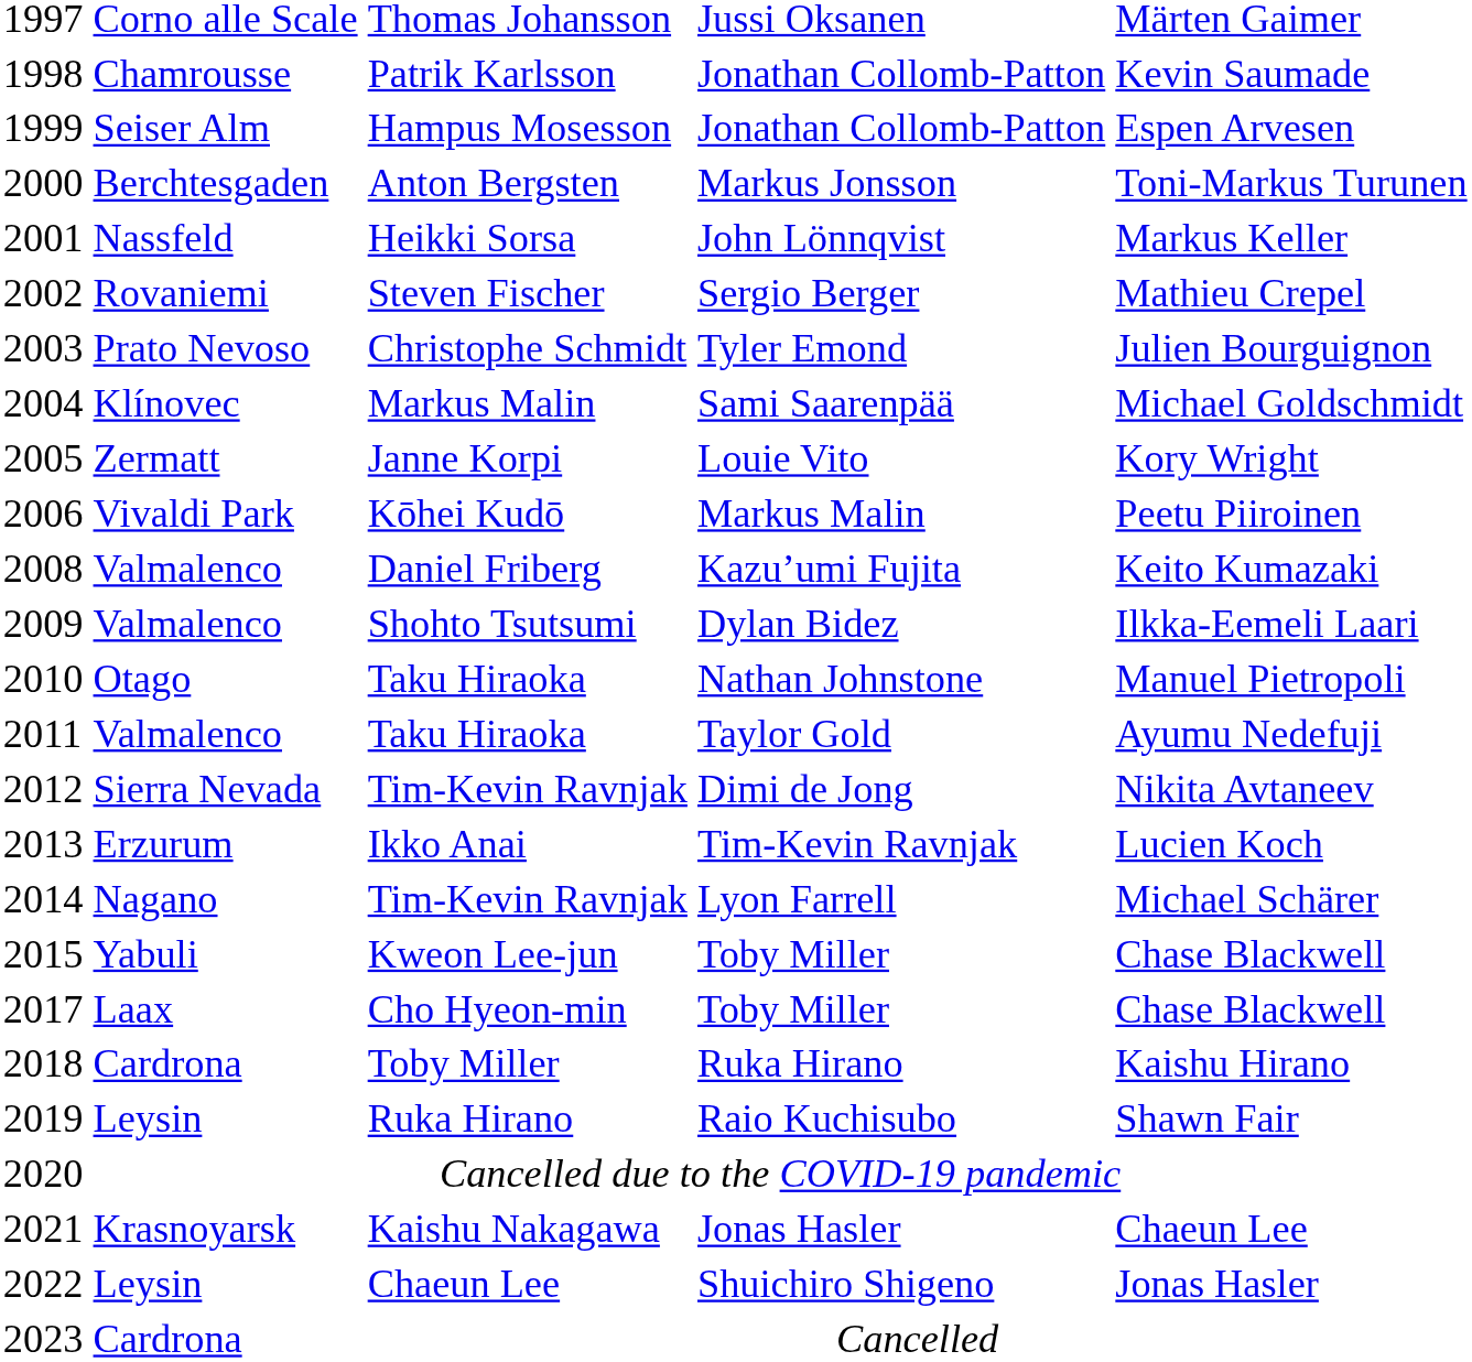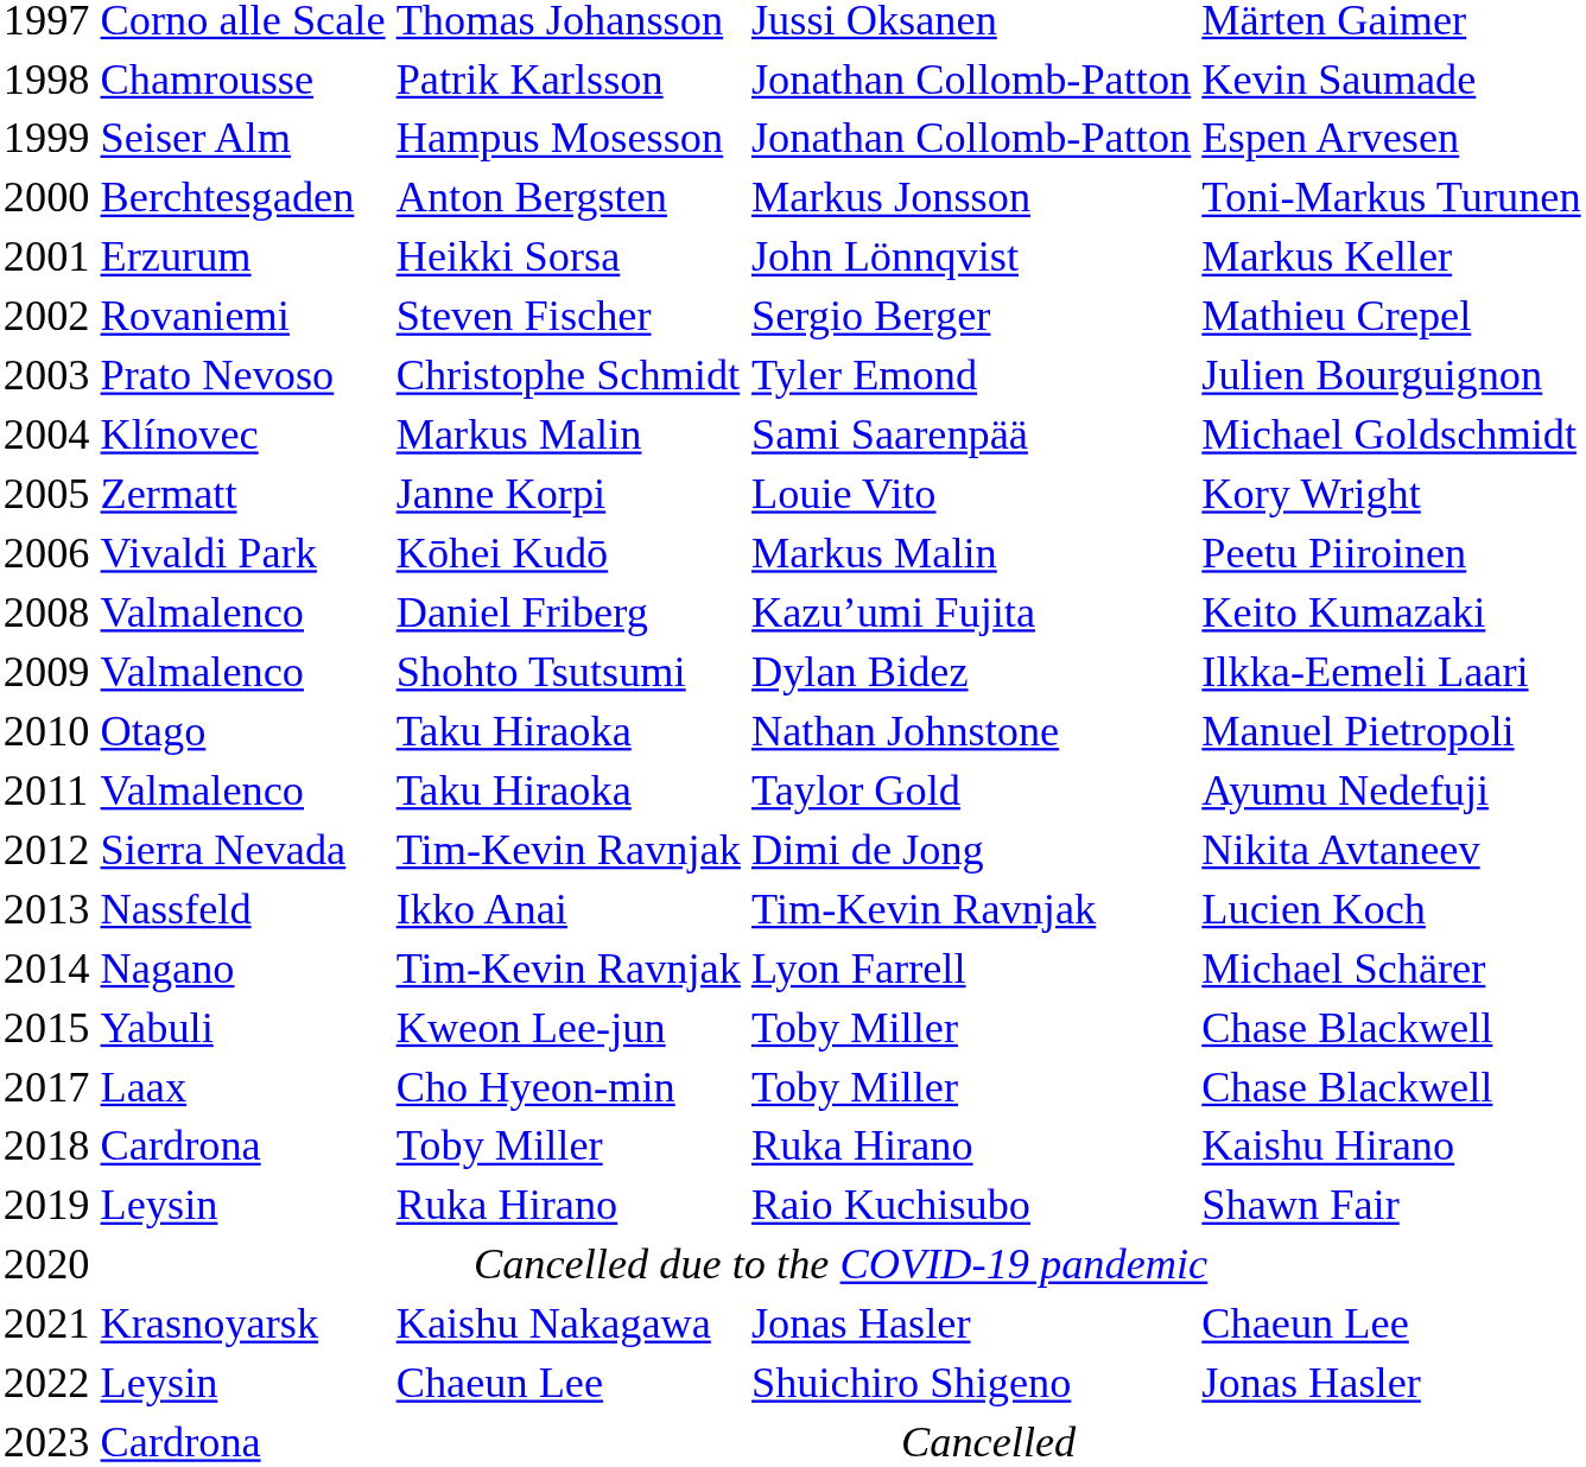Heikki Sorsa | column 2: Nassfeld -> Erzurum
Ikko Anai | column 2: Erzurum -> Nassfeld
